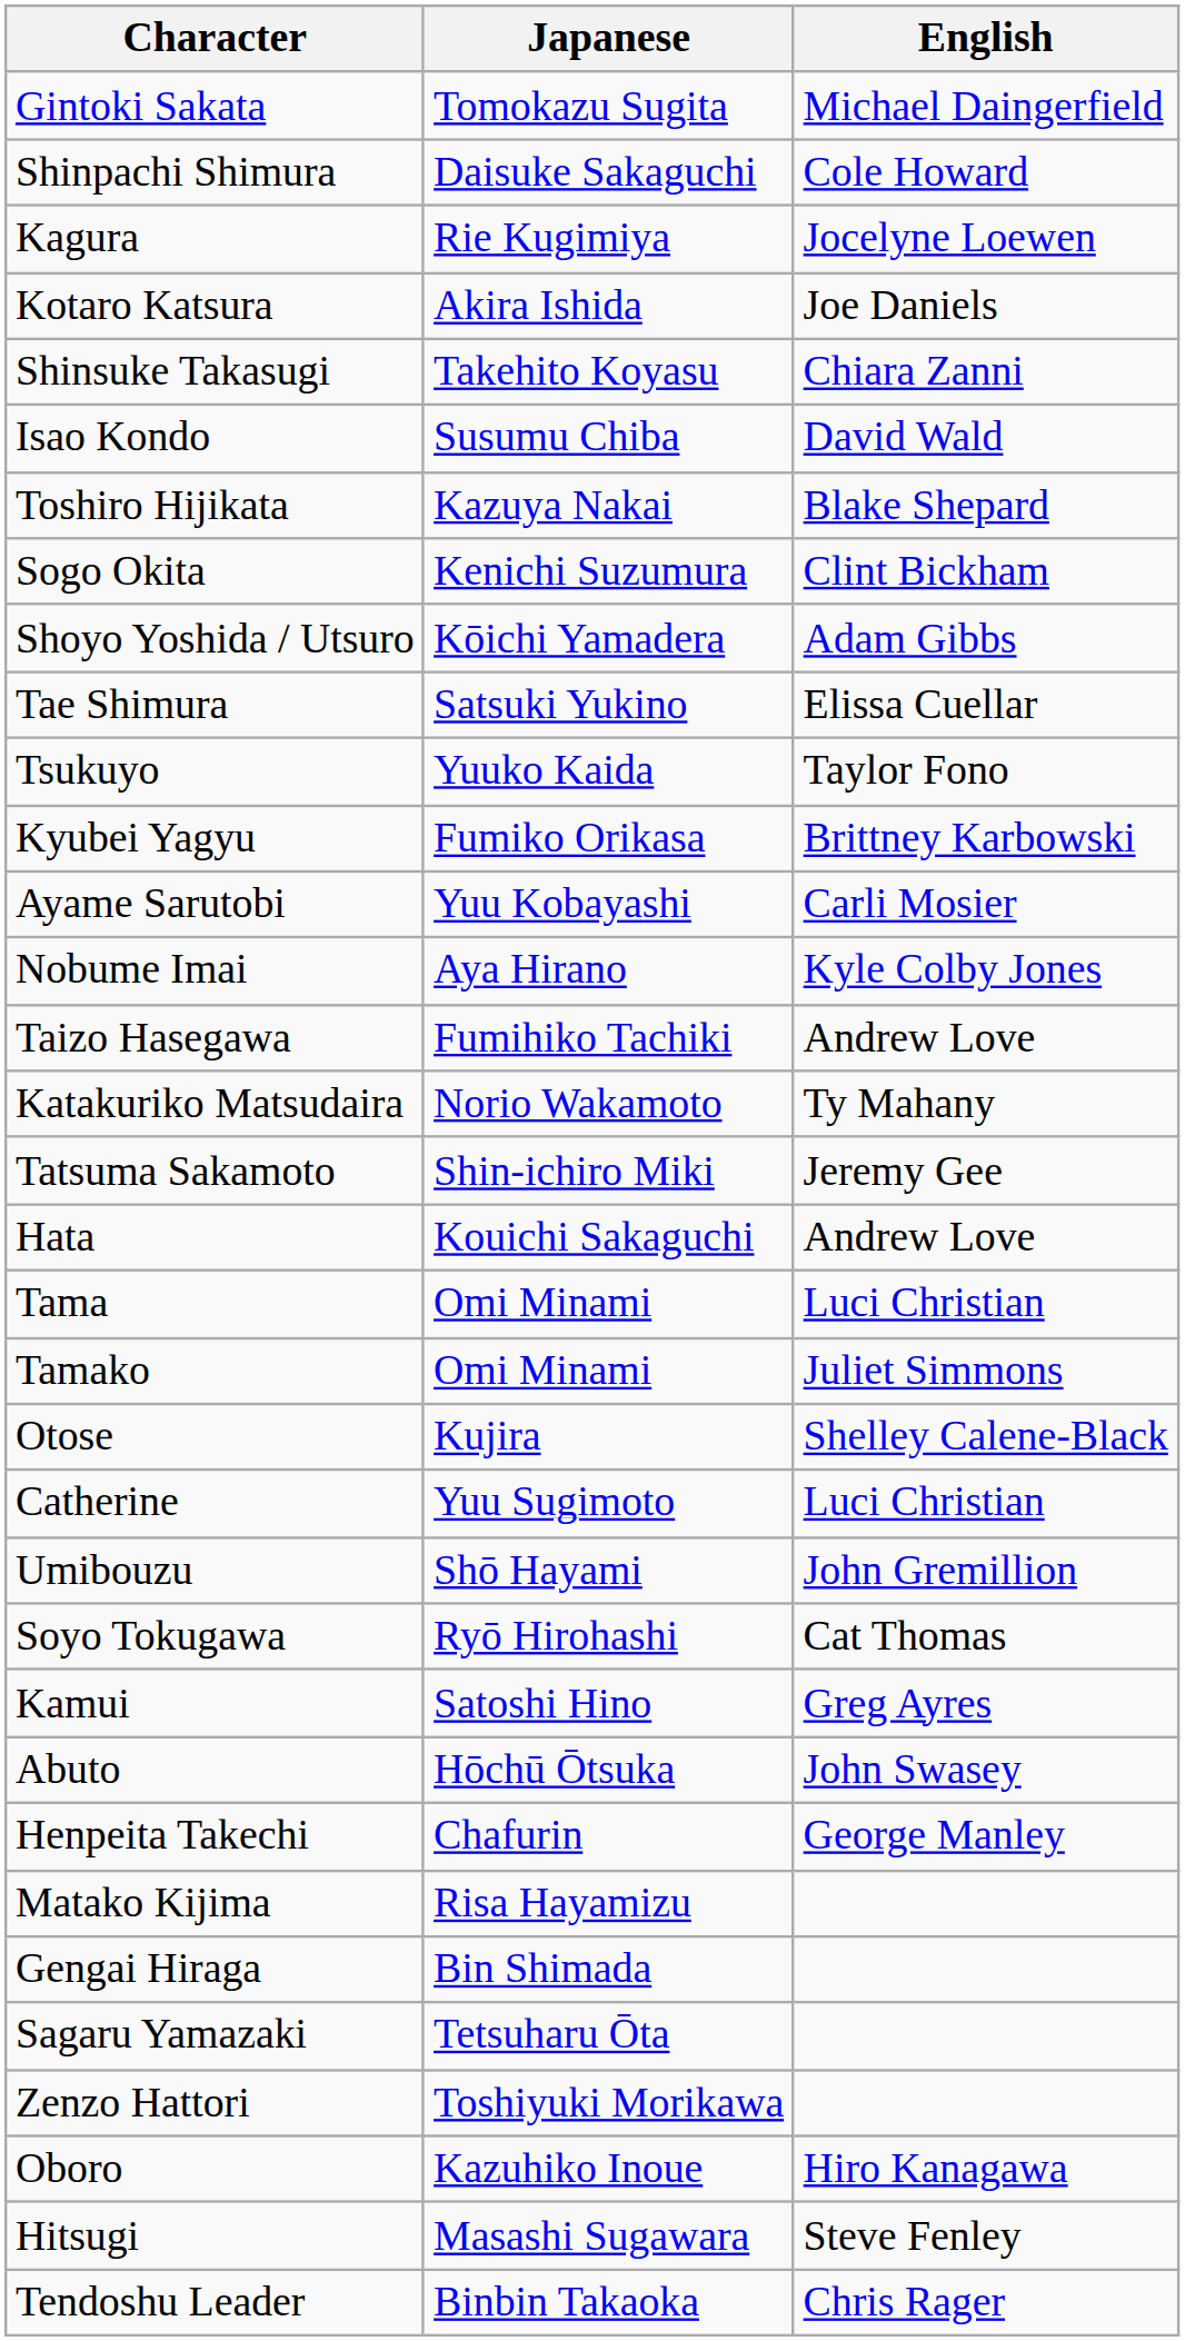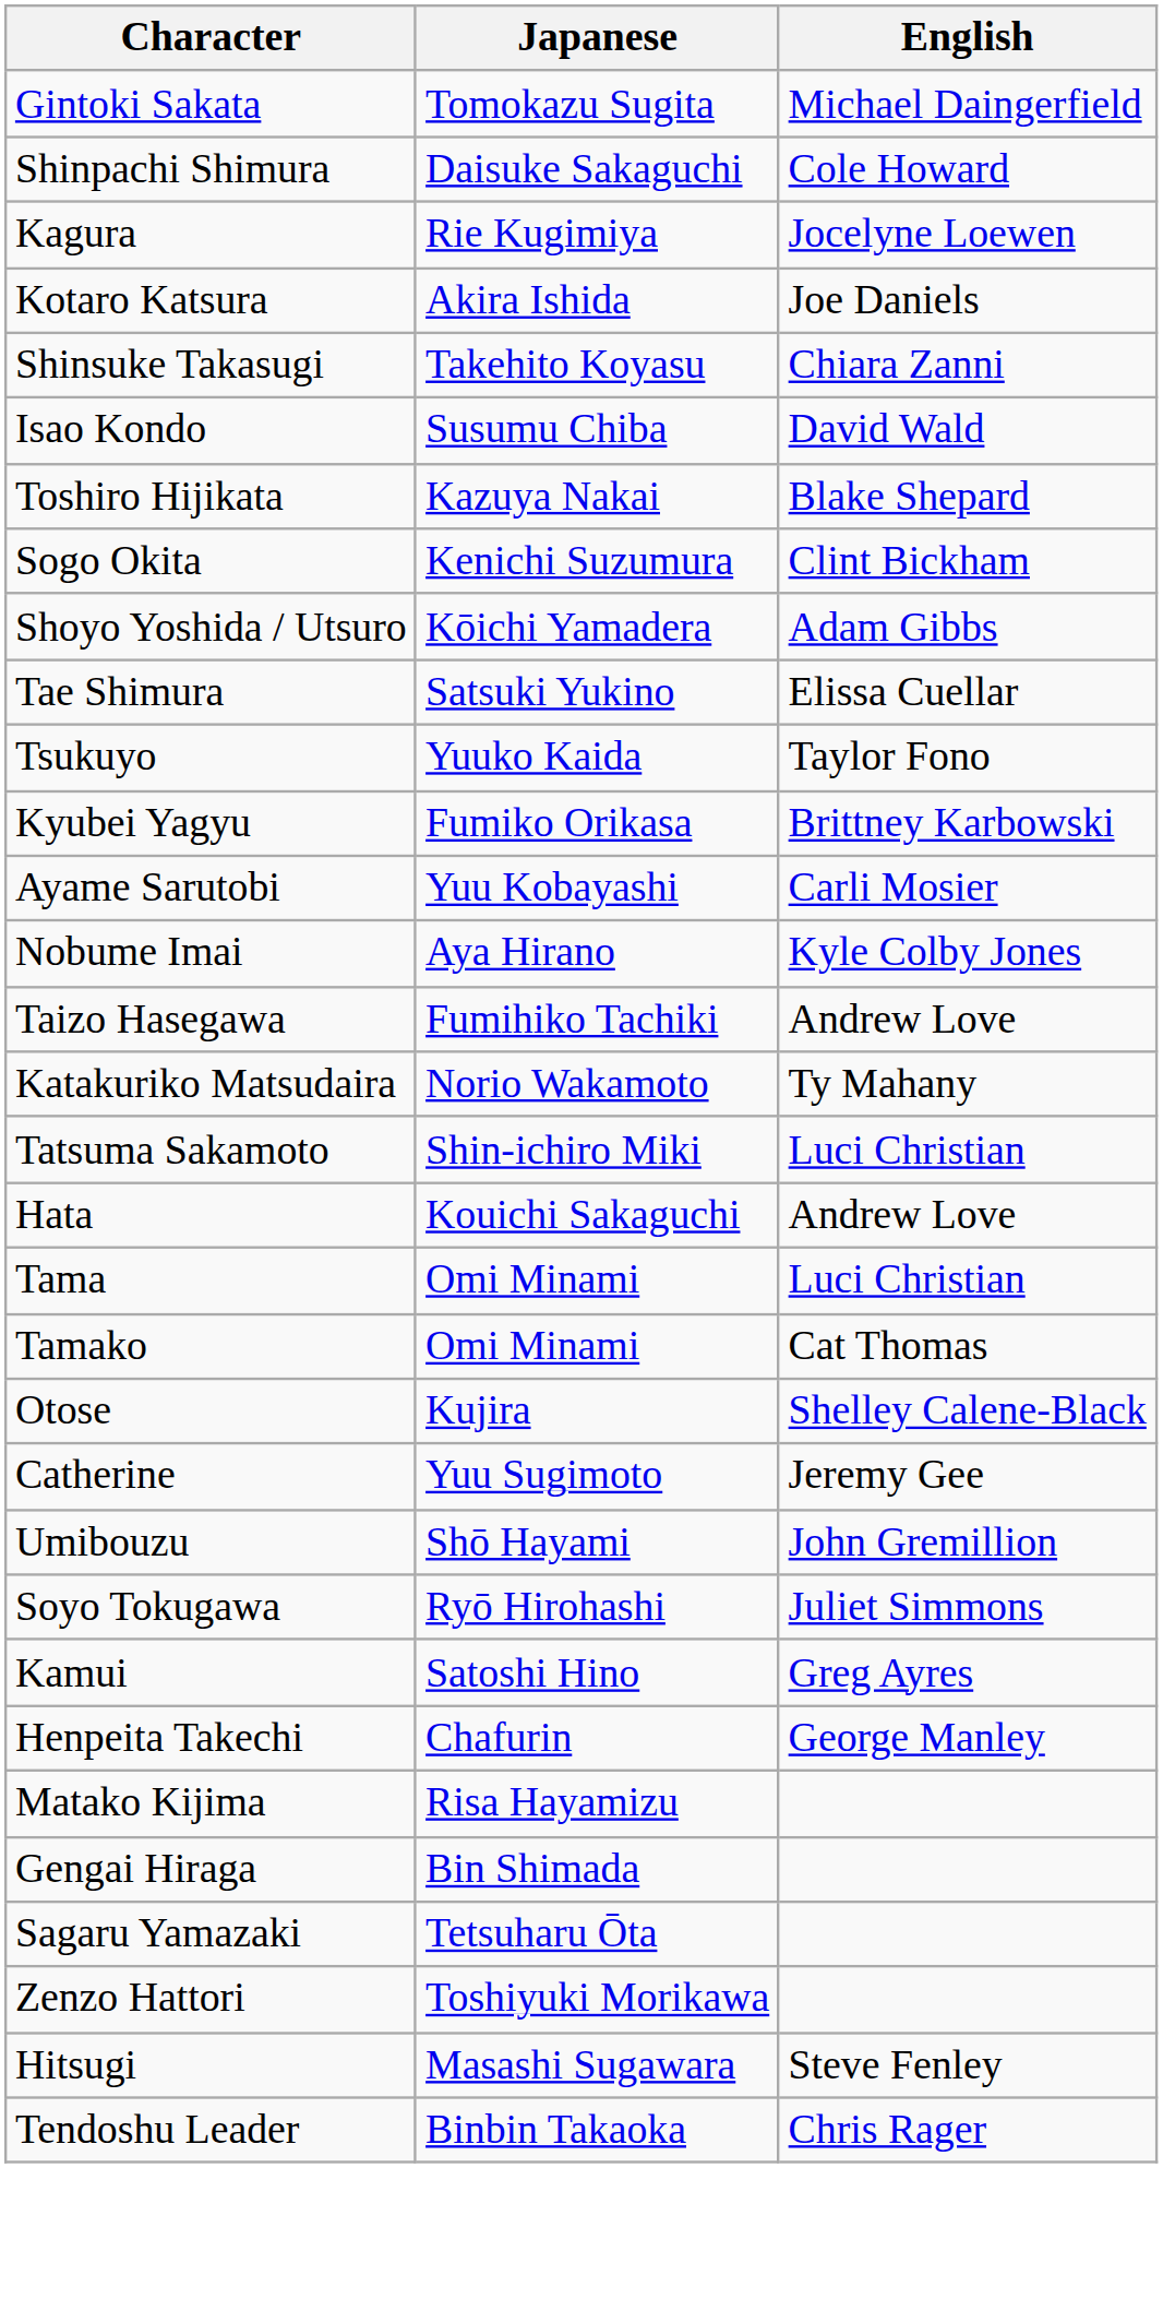Tatsuma Sakamoto | English: Jeremy Gee -> Luci Christian
Tamako | English: Juliet Simmons -> Cat Thomas
Catherine | English: Luci Christian -> Jeremy Gee
Soyo Tokugawa | English: Cat Thomas -> Juliet Simmons
- row: Abuto | Hōchū Ōtsuka | John Swasey
- row: Oboro | Kazuhiko Inoue | Hiro Kanagawa
